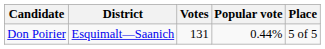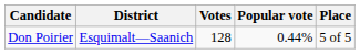Don Poirier | Votes: 131 -> 128
